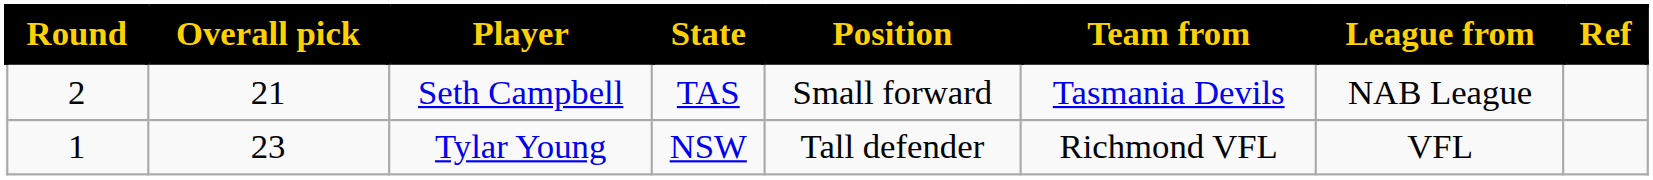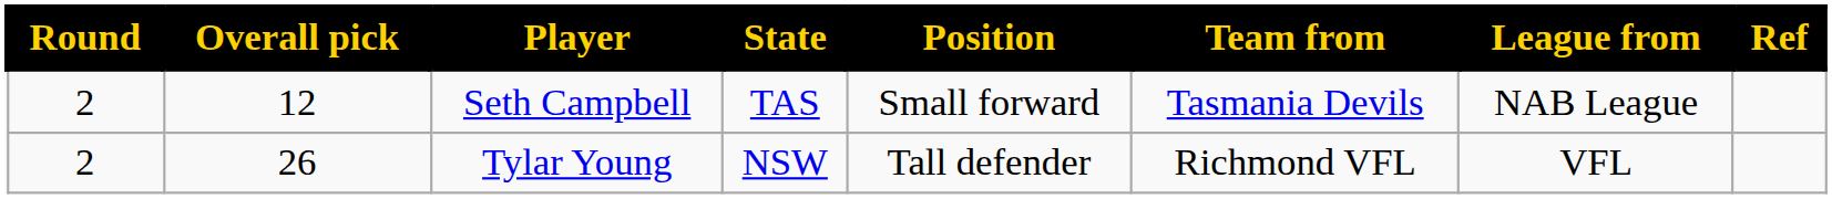Seth Campbell | Overall pick: 21 -> 12
Tylar Young | Round: 1 -> 2
Tylar Young | Overall pick: 23 -> 26
